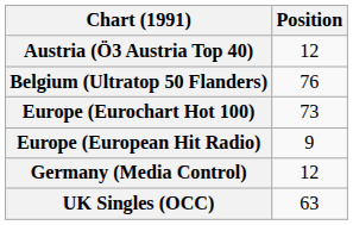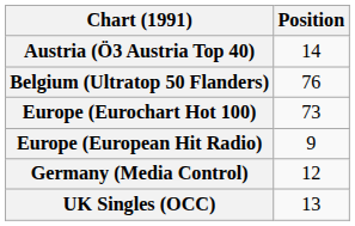Austria (Ö3 Austria Top 40) | Position: 12 -> 14
UK Singles (OCC) | Position: 63 -> 13
